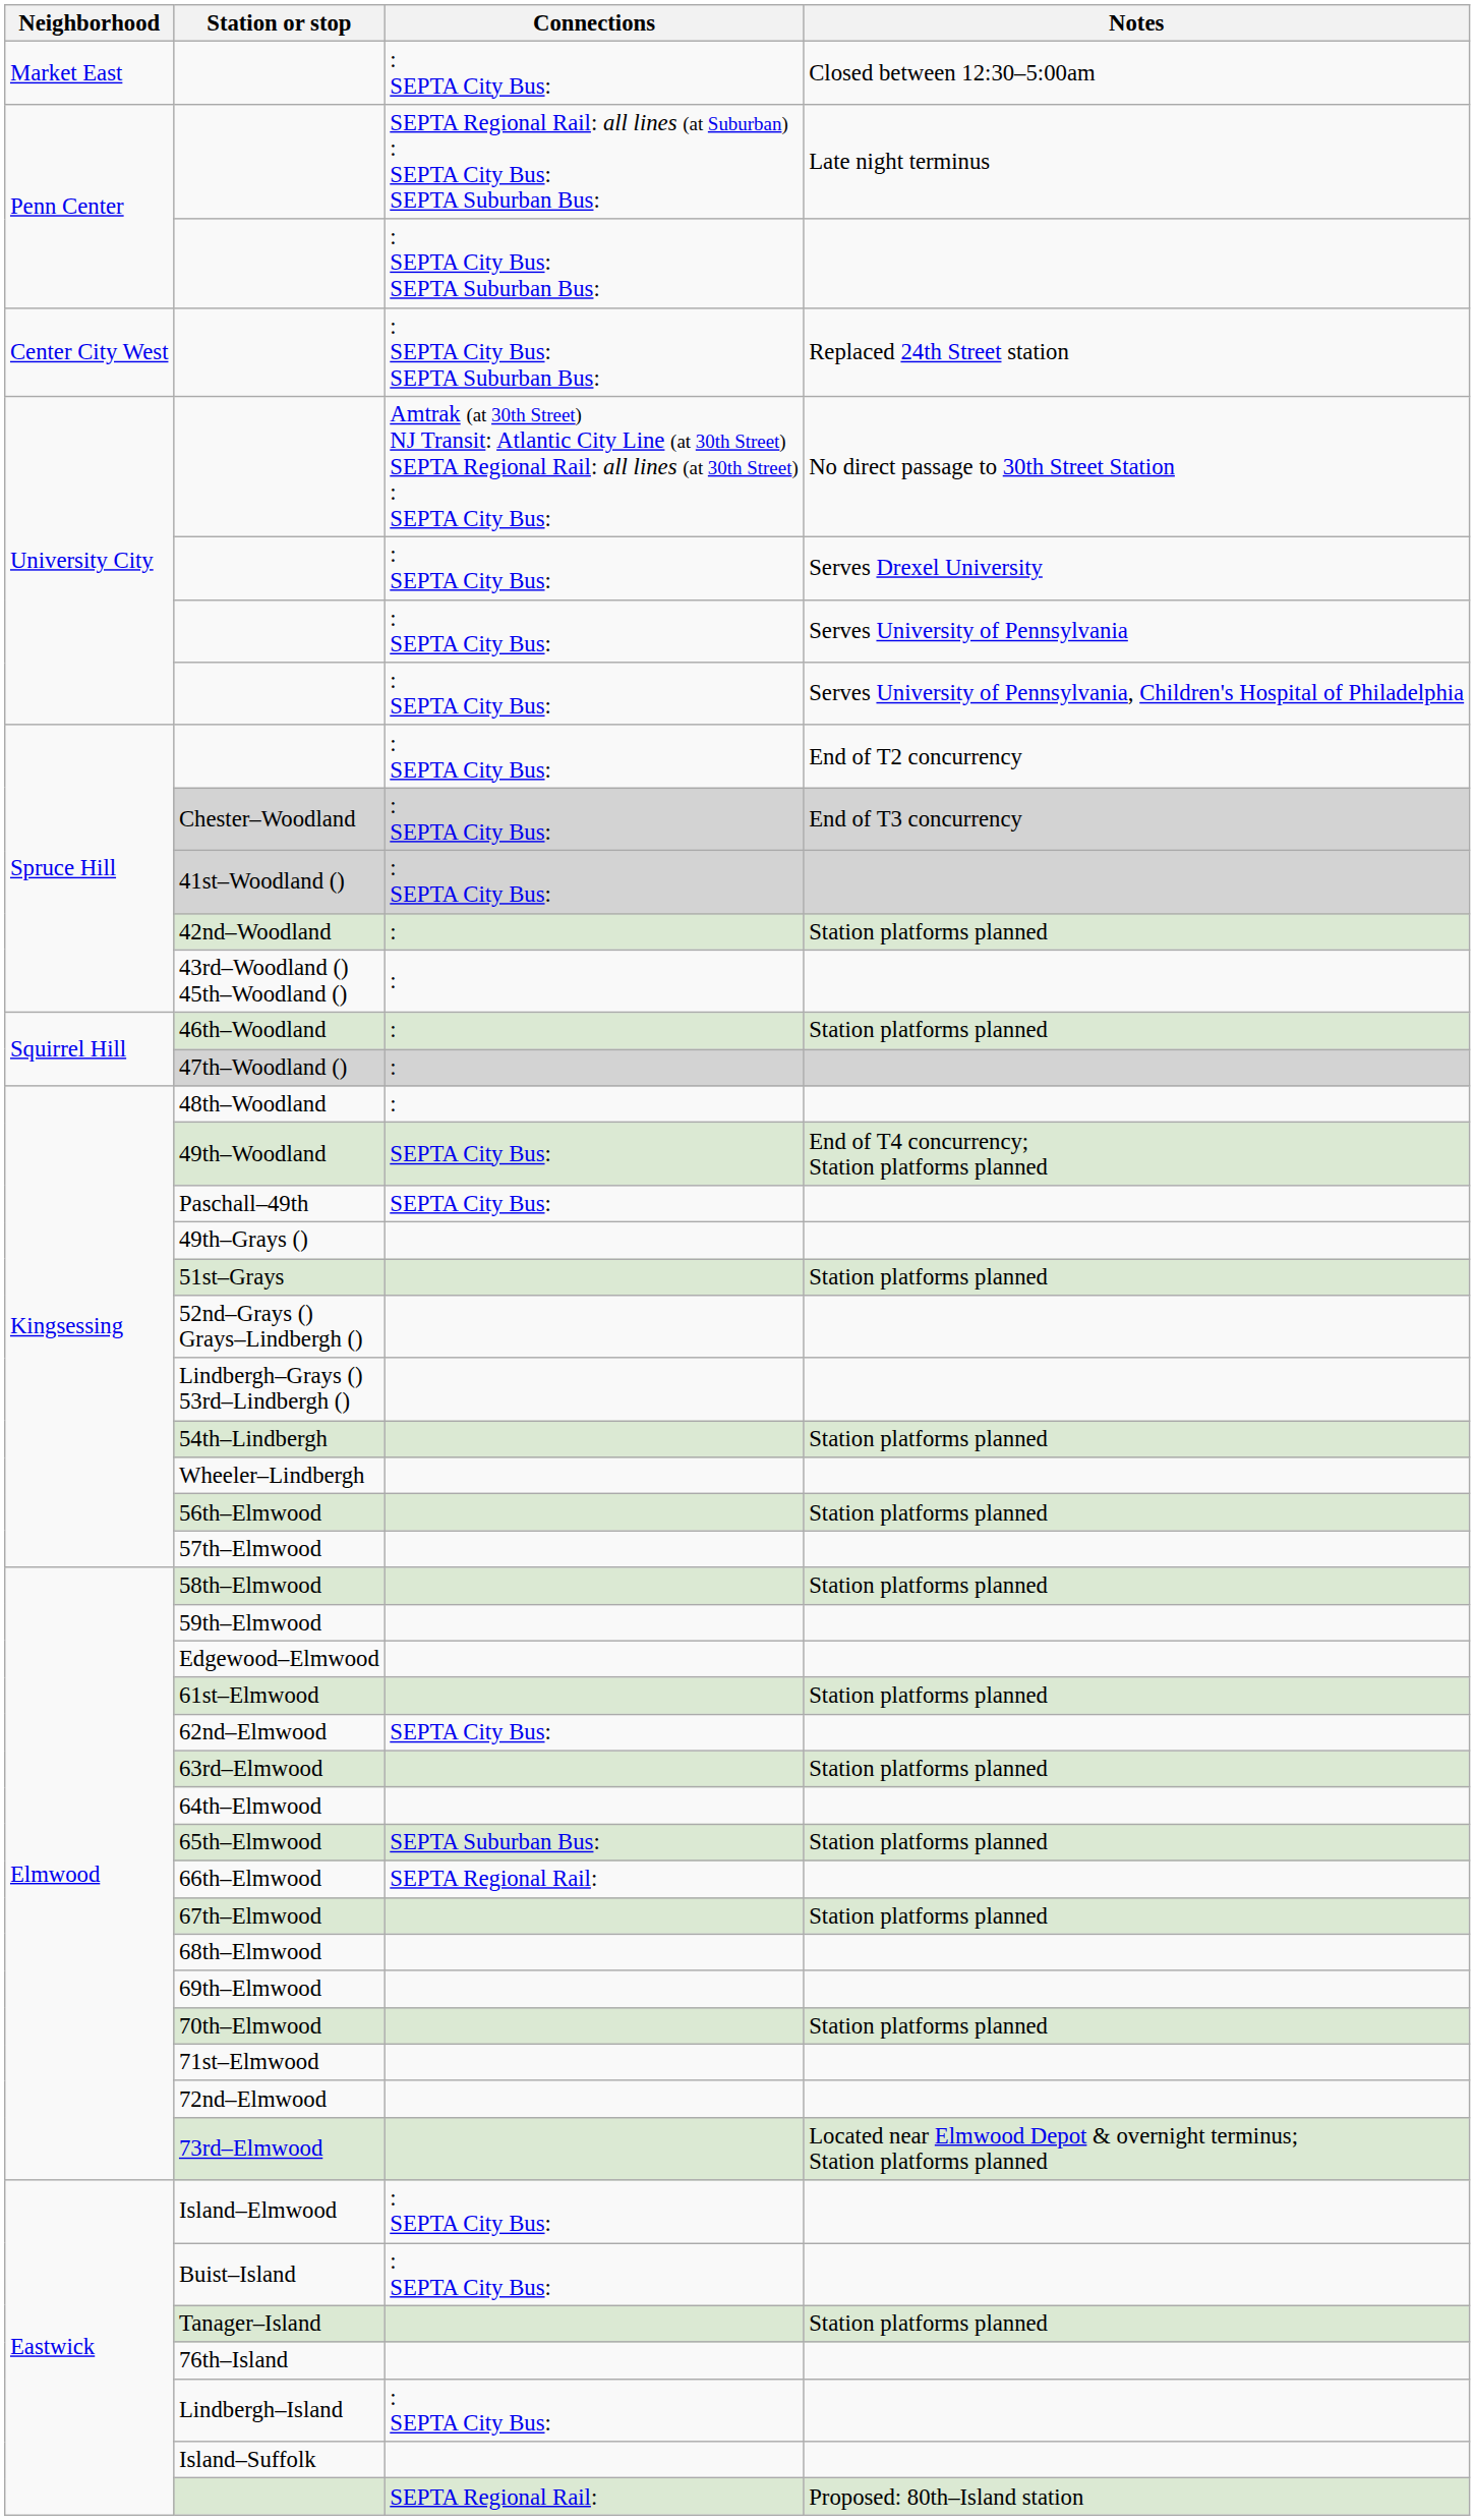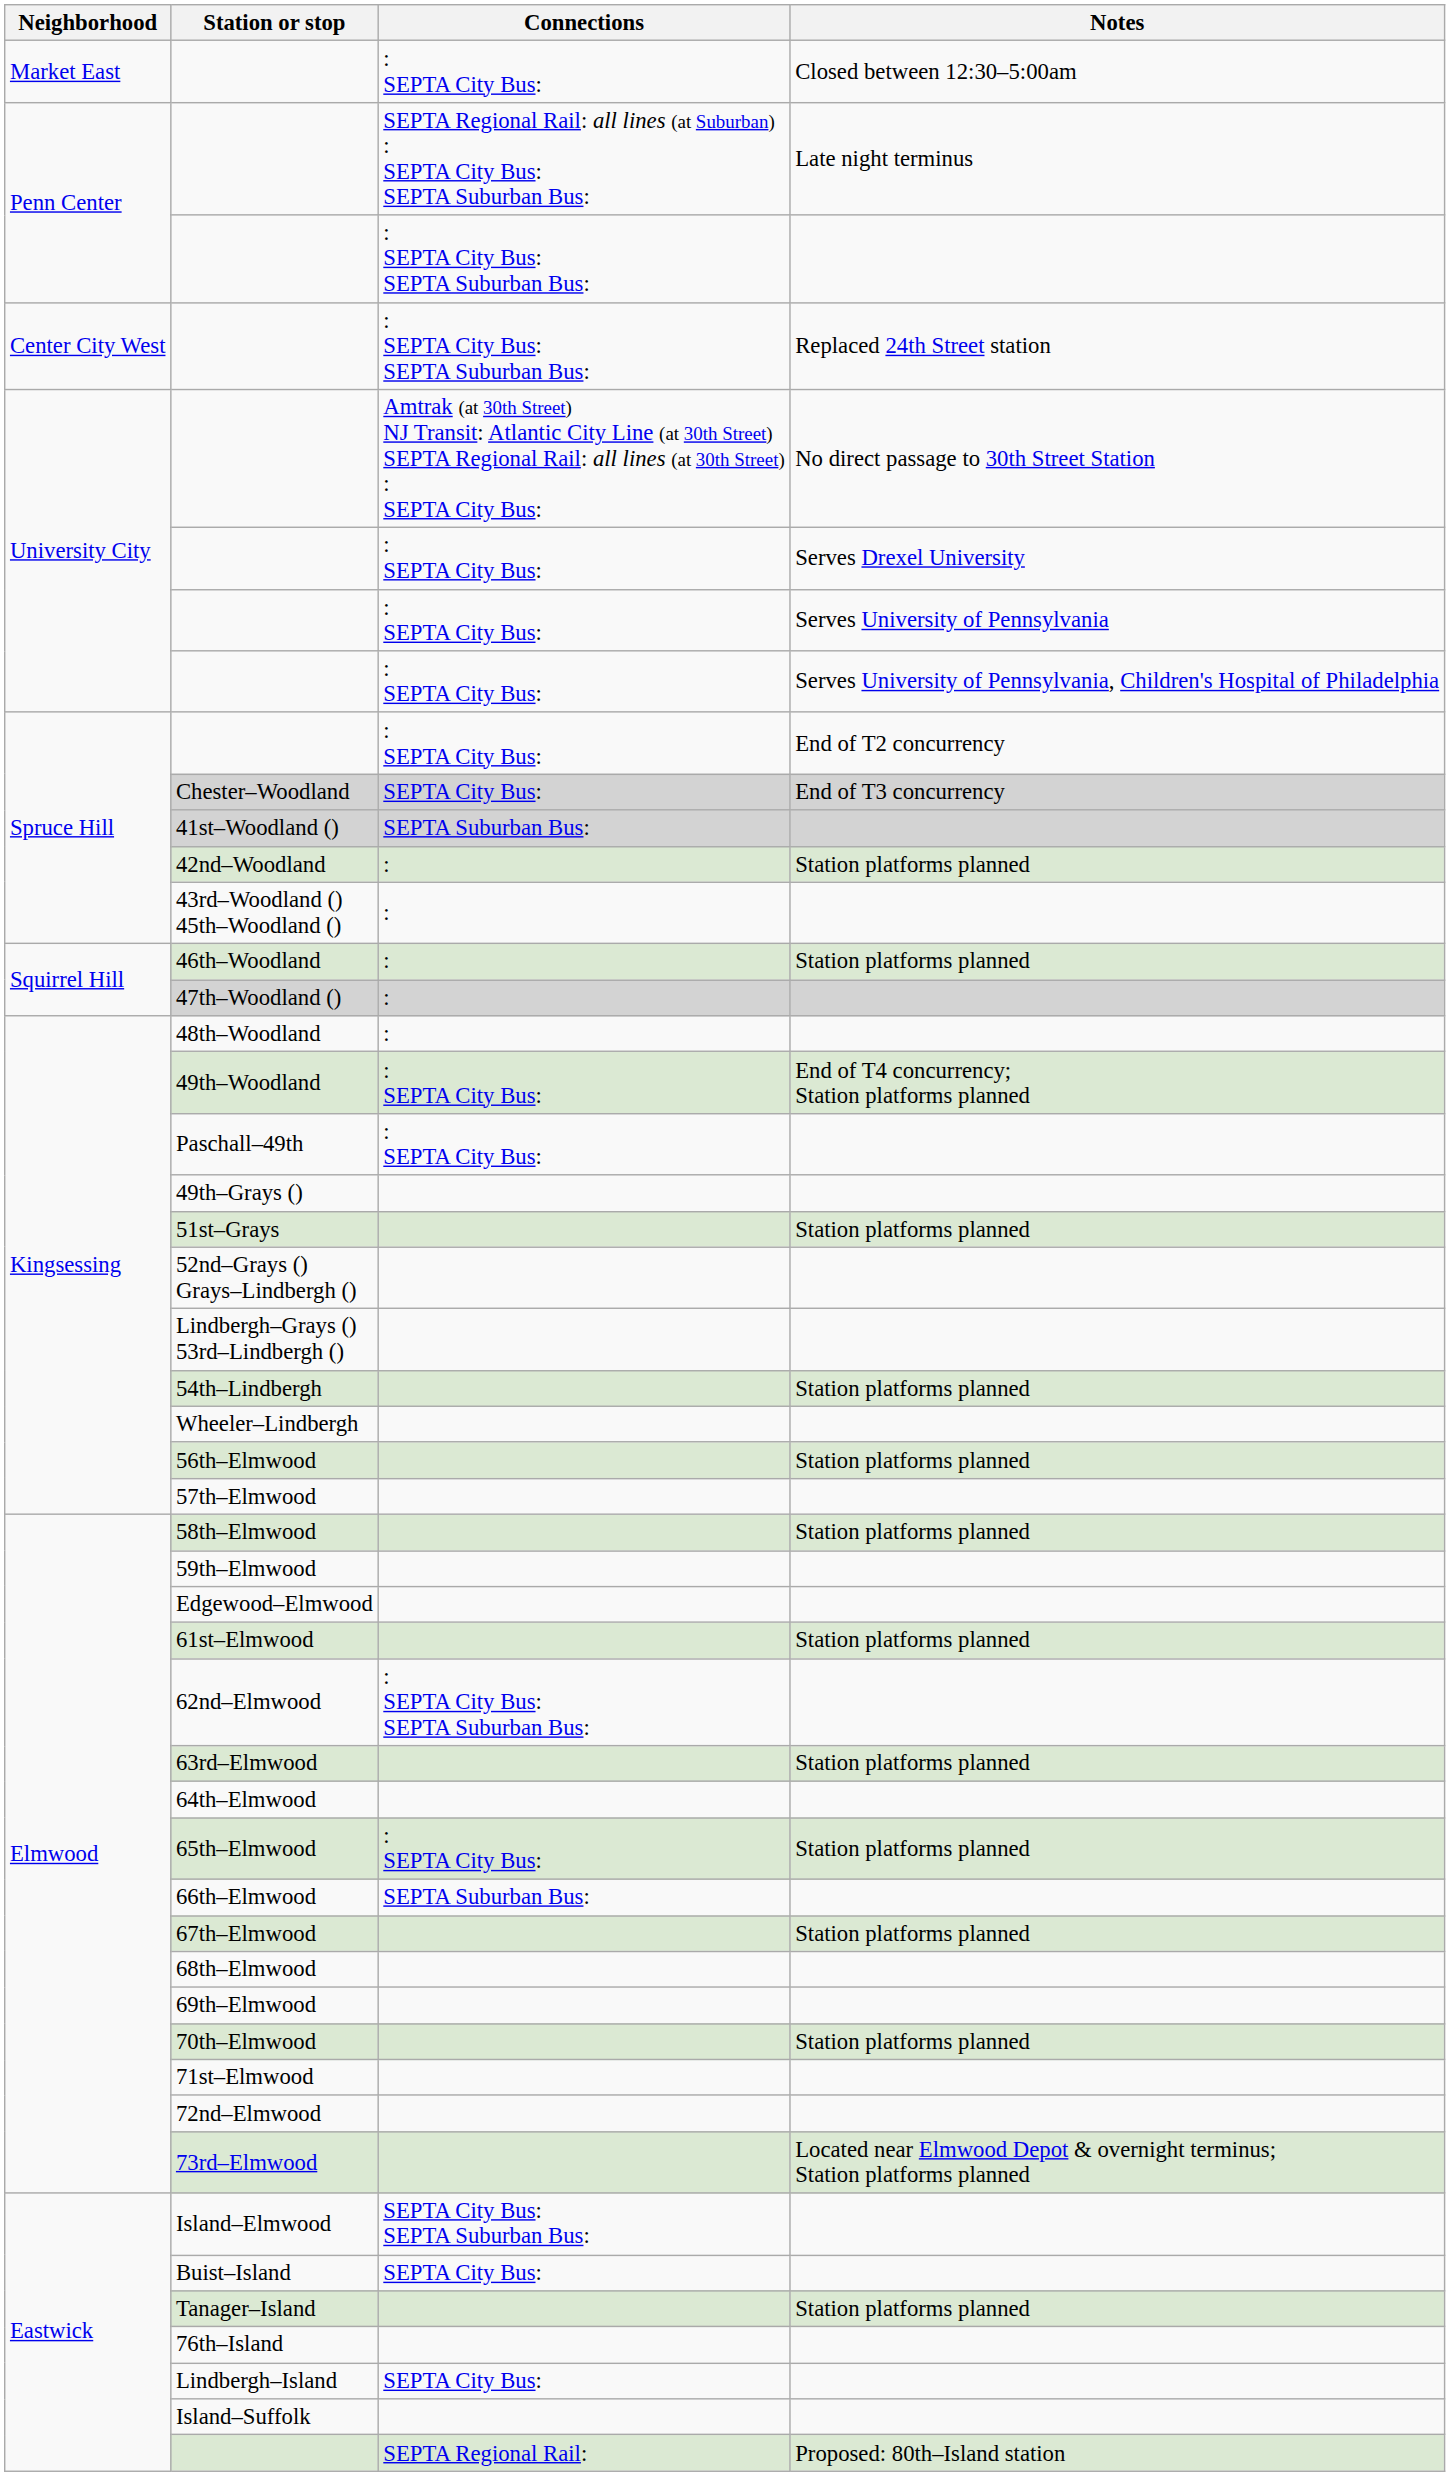Chester–Woodland | Connections: : SEPTA City Bus: -> SEPTA City Bus:
41st–Woodland () | Connections: : SEPTA City Bus: -> SEPTA Suburban Bus:
49th–Woodland | Connections: SEPTA City Bus: -> : SEPTA City Bus:
Paschall–49th | Connections: SEPTA City Bus: -> : SEPTA City Bus:
62nd–Elmwood | Connections: SEPTA City Bus: -> : SEPTA City Bus: SEPTA Suburban Bus:
65th–Elmwood | Connections: SEPTA Suburban Bus: -> : SEPTA City Bus:
66th–Elmwood | Connections: SEPTA Regional Rail: -> SEPTA Suburban Bus:
Island–Elmwood | Connections: : SEPTA City Bus: -> SEPTA City Bus: SEPTA Suburban Bus:
Buist–Island | Connections: : SEPTA City Bus: -> SEPTA City Bus:
Lindbergh–Island | Connections: : SEPTA City Bus: -> SEPTA City Bus:
